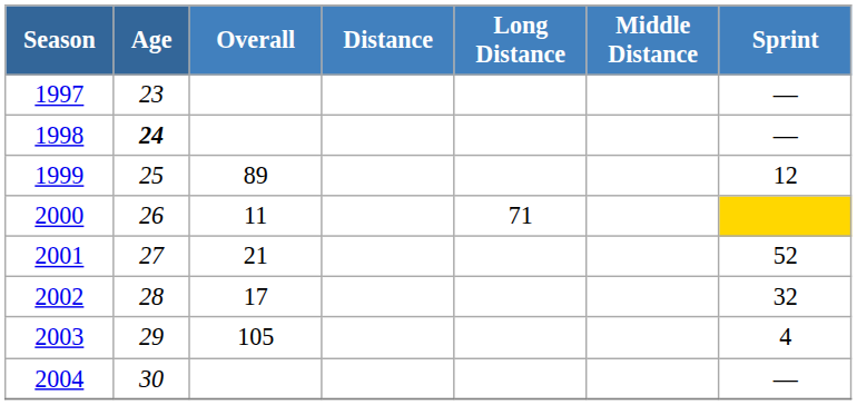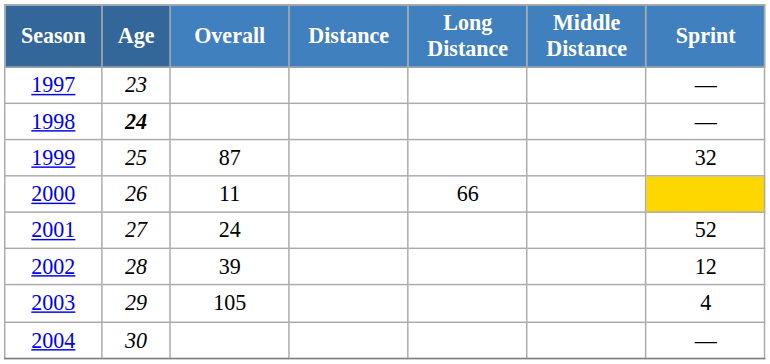1999 | Overall: 89 -> 87
1999 | Sprint: 12 -> 32
2000 | Long Distance: 71 -> 66
2001 | Overall: 21 -> 24
2002 | Overall: 17 -> 39
2002 | Sprint: 32 -> 12
